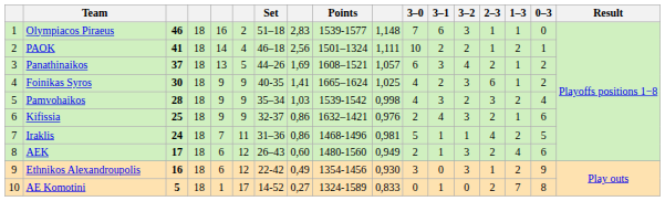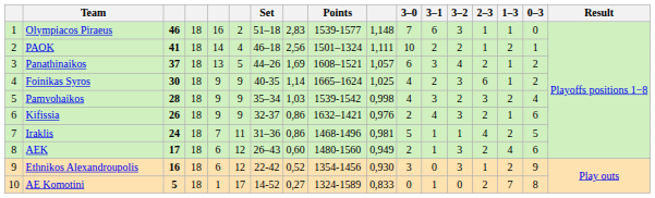Foinikas Syros | column 8: 1,41 -> 1,14
Kifissia | column 3: 25 -> 26
Ethnikos Alexandroupolis | column 8: 0,49 -> 0,52
